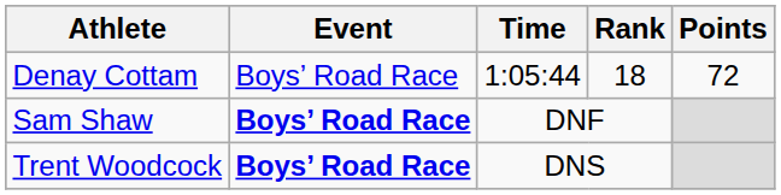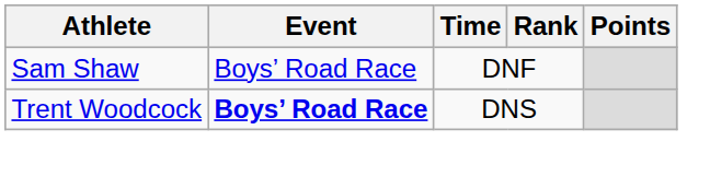- row: Denay Cottam | Boys’ Road Race | 1:05:44 | 18 | 72
Sam Shaw | Event: bold -> normal
